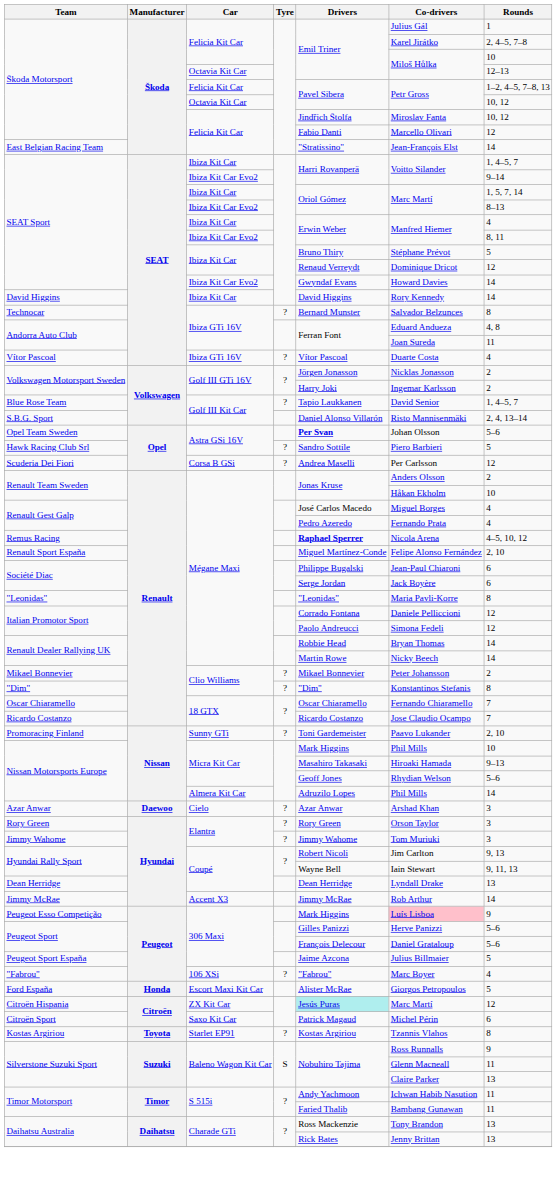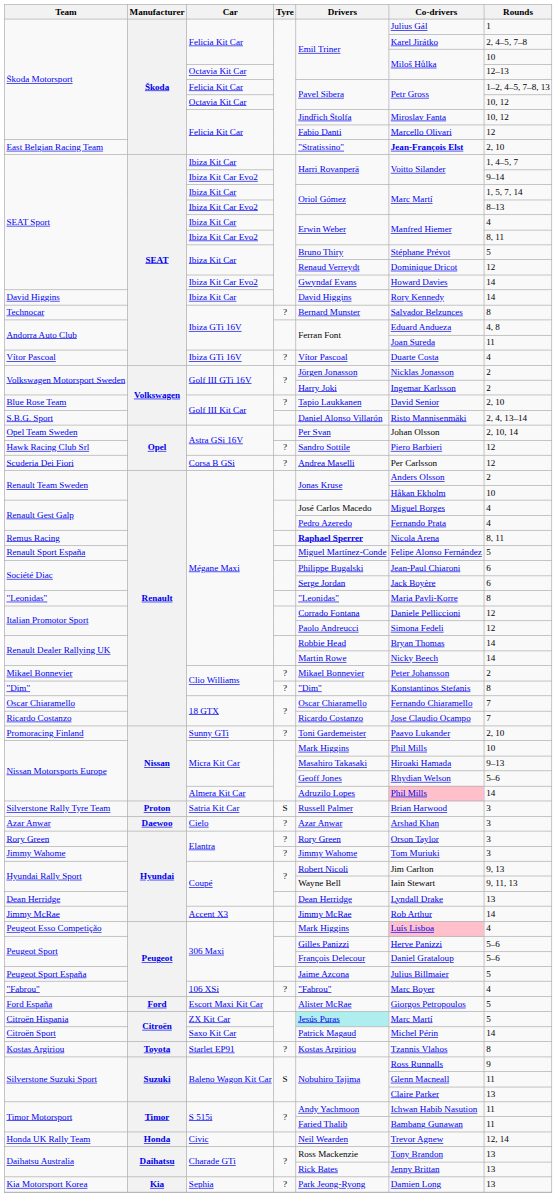East Belgian Racing Team | Co-drivers: normal -> bold
East Belgian Racing Team | Rounds: 14 -> 2, 10
Blue Rose Team | Rounds: 1, 4–5, 7 -> 2, 10
Opel Team Sweden | Drivers: bold -> normal
Opel Team Sweden | Rounds: 5–6 -> 2, 10, 14
Hawk Racing Club Srl | Rounds: 5 -> 12
Remus Racing | Rounds: 4–5, 10, 12 -> 8, 11
Renault Sport España | Rounds: 2, 10 -> 5
Nissan Motorsports Europe / Almera Kit Car | Co-drivers: no background -> pink background
+ row: Silverstone Rally Tyre Team | Proton | Satria Kit Car | S | Russell Palmer | Brian Harwood | 3
Peugeot Esso Competição | Rounds: 9 -> 4
Ford España | Manufacturer: Honda -> Ford
Citroën Hispania | Rounds: 12 -> 5
Citroën Sport | Rounds: 6 -> 14
+ row: Honda UK Rally Team | Honda | Civic | Neil Wearden | Trevor Agnew | 12, 14
+ row: Kia Motorsport Korea | Kia | Sephia | ? | Park Jeong-Ryong | Damien Long | 13
